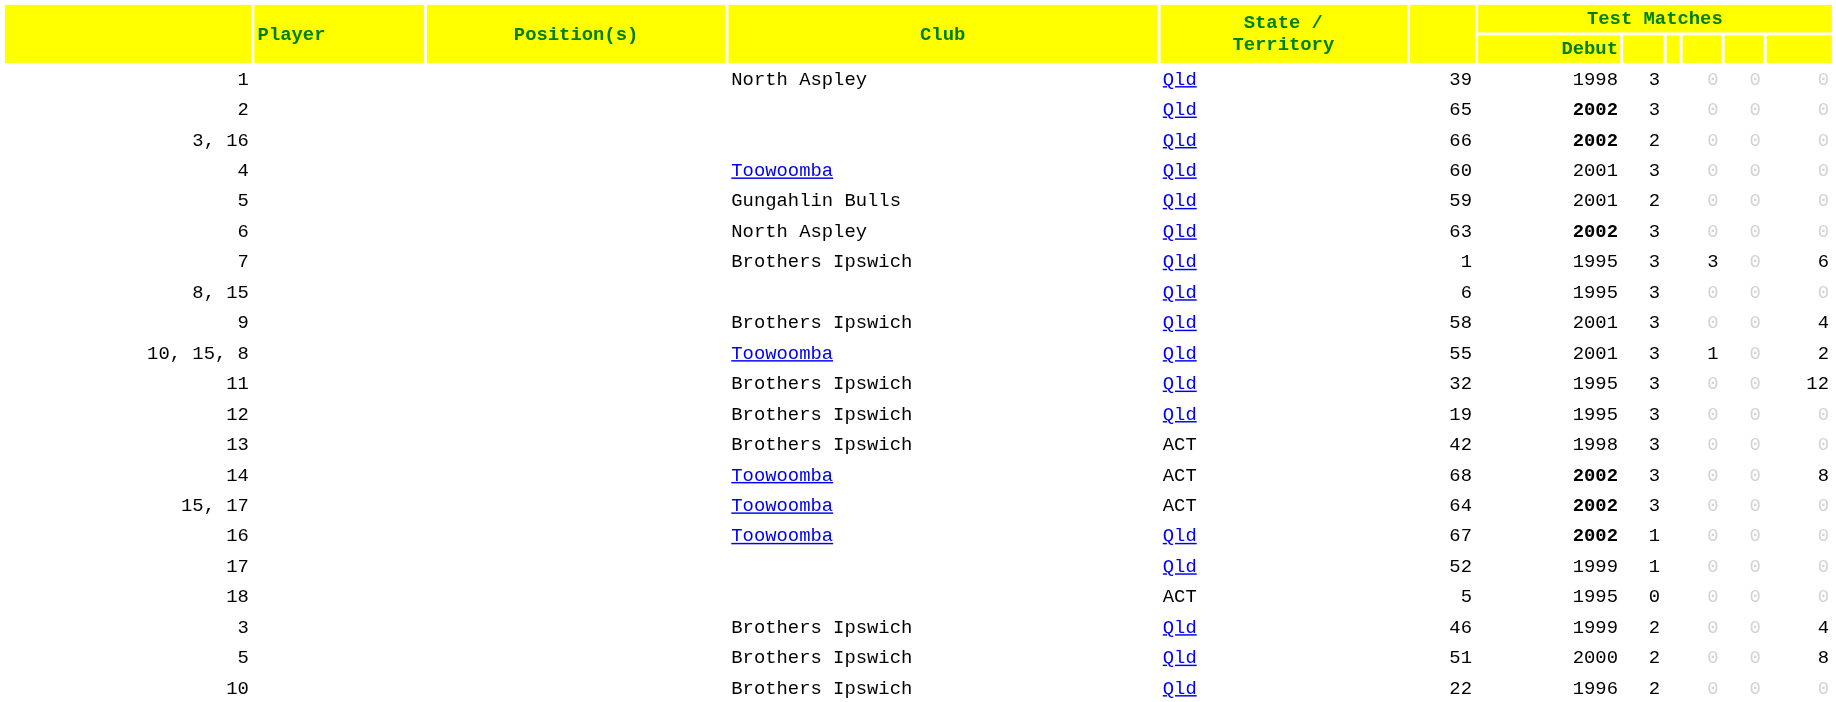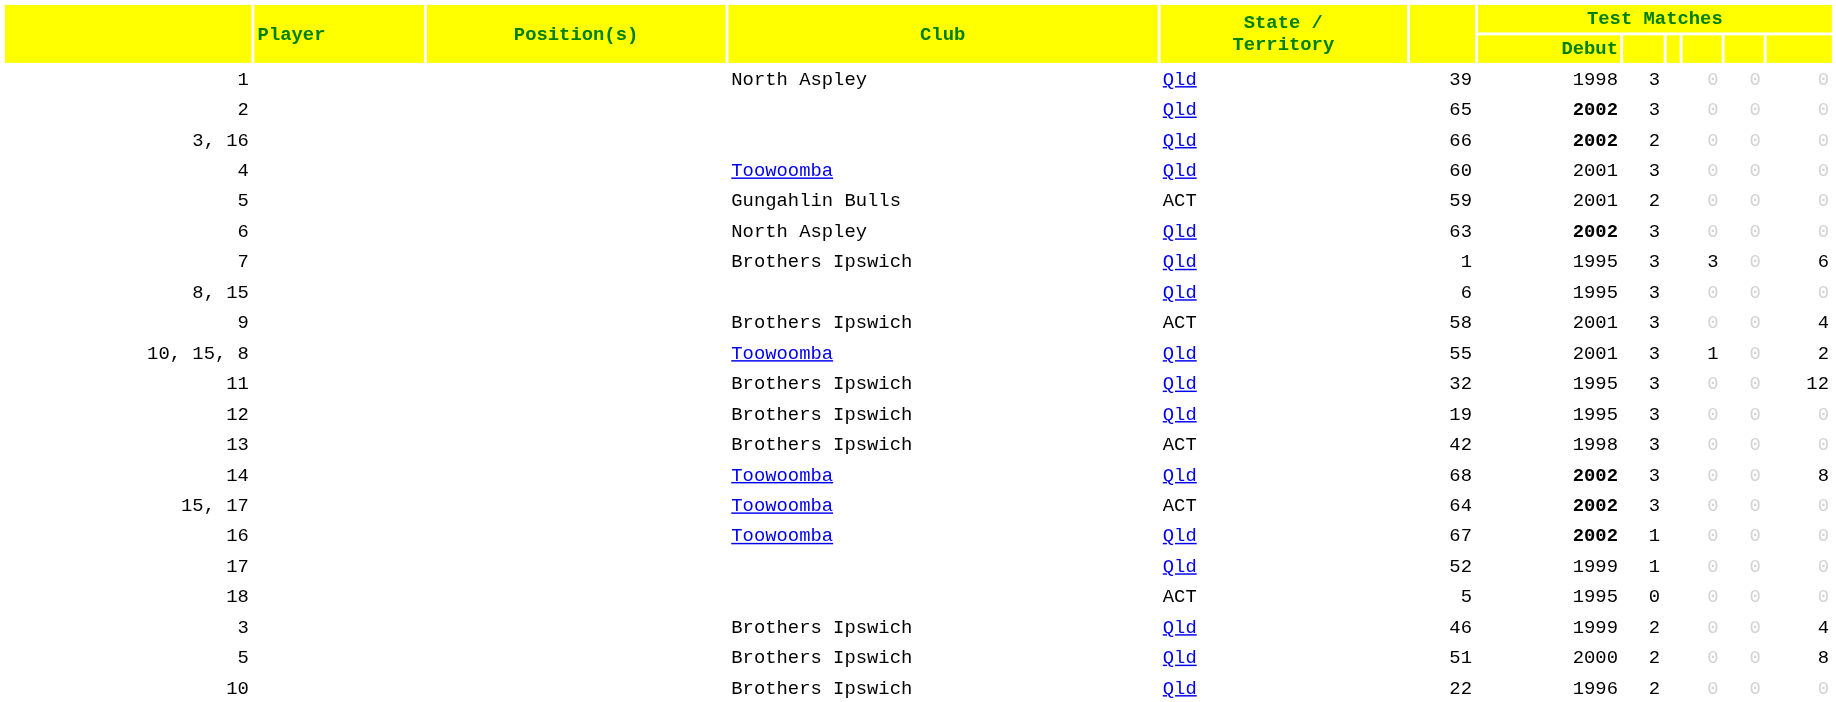5 / Gungahlin Bulls | State / Territory: Qld -> ACT
9 | State / Territory: Qld -> ACT
14 | State / Territory: ACT -> Qld
